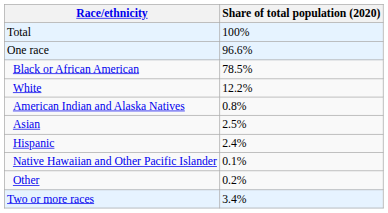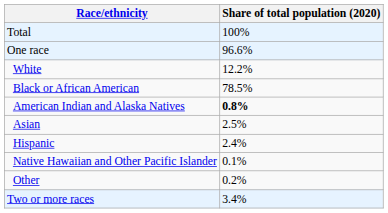rows swapped: White <-> Black or African American
American Indian and Alaska Natives | Share of total population (2020): normal -> bold
